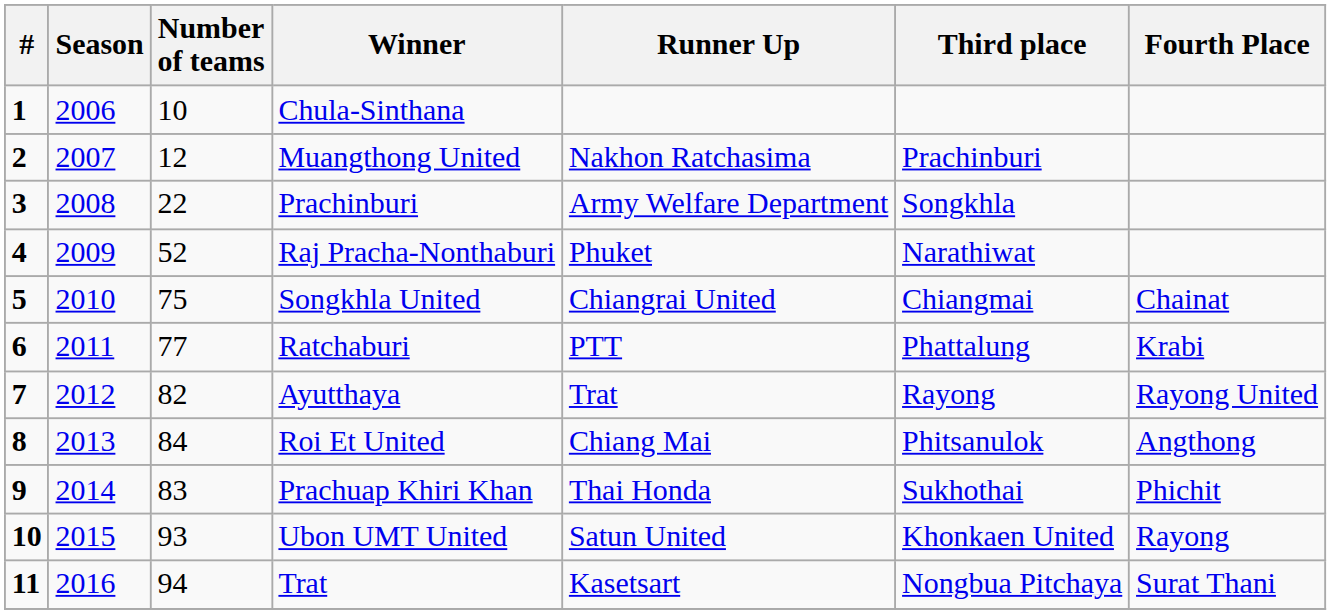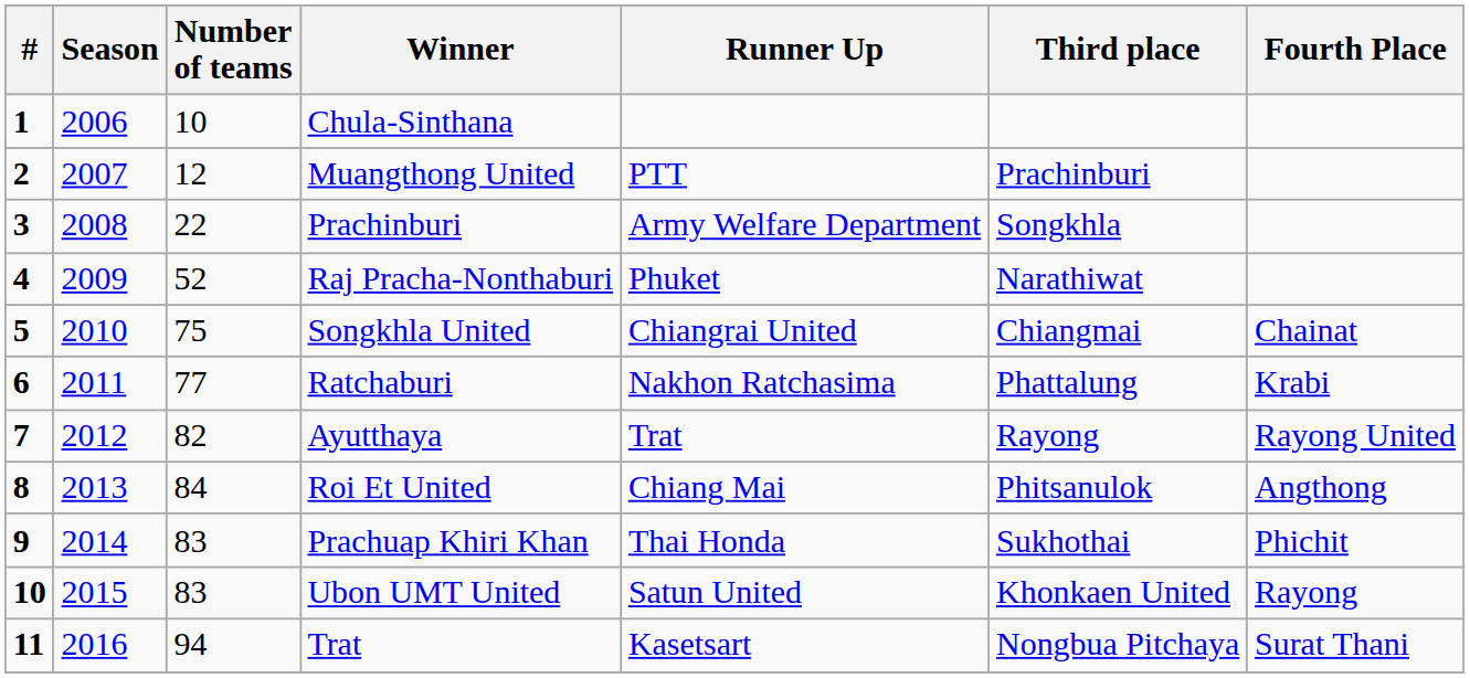Muangthong United | Runner Up: Nakhon Ratchasima -> PTT
Ratchaburi | Runner Up: PTT -> Nakhon Ratchasima
Ubon UMT United | Number of teams: 93 -> 83
